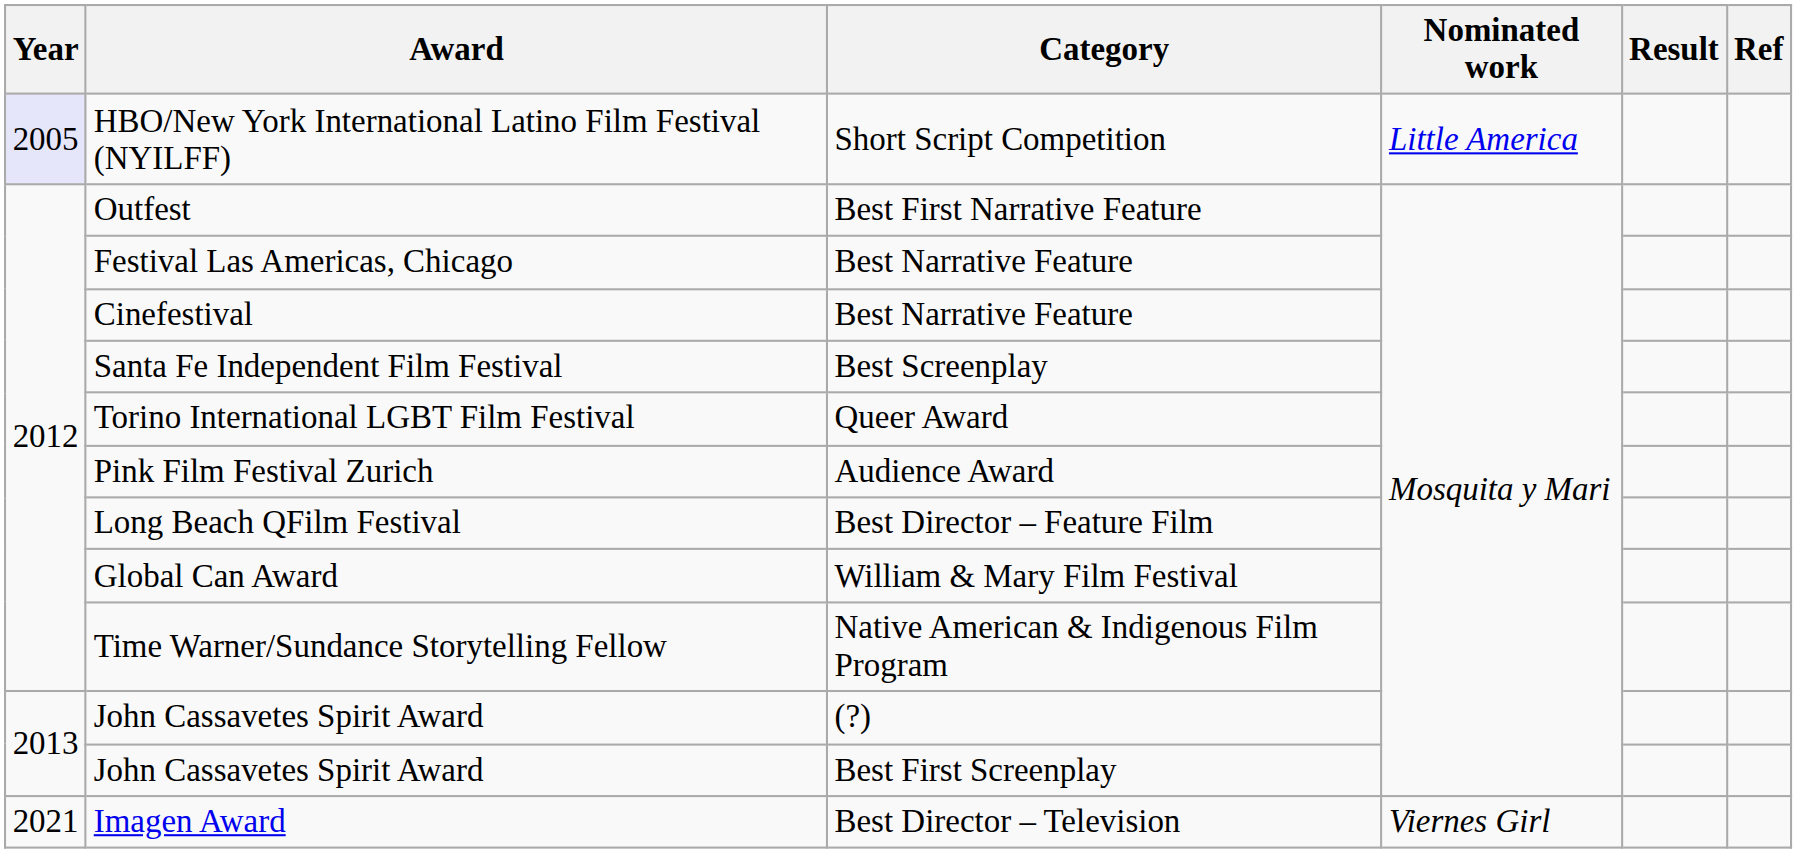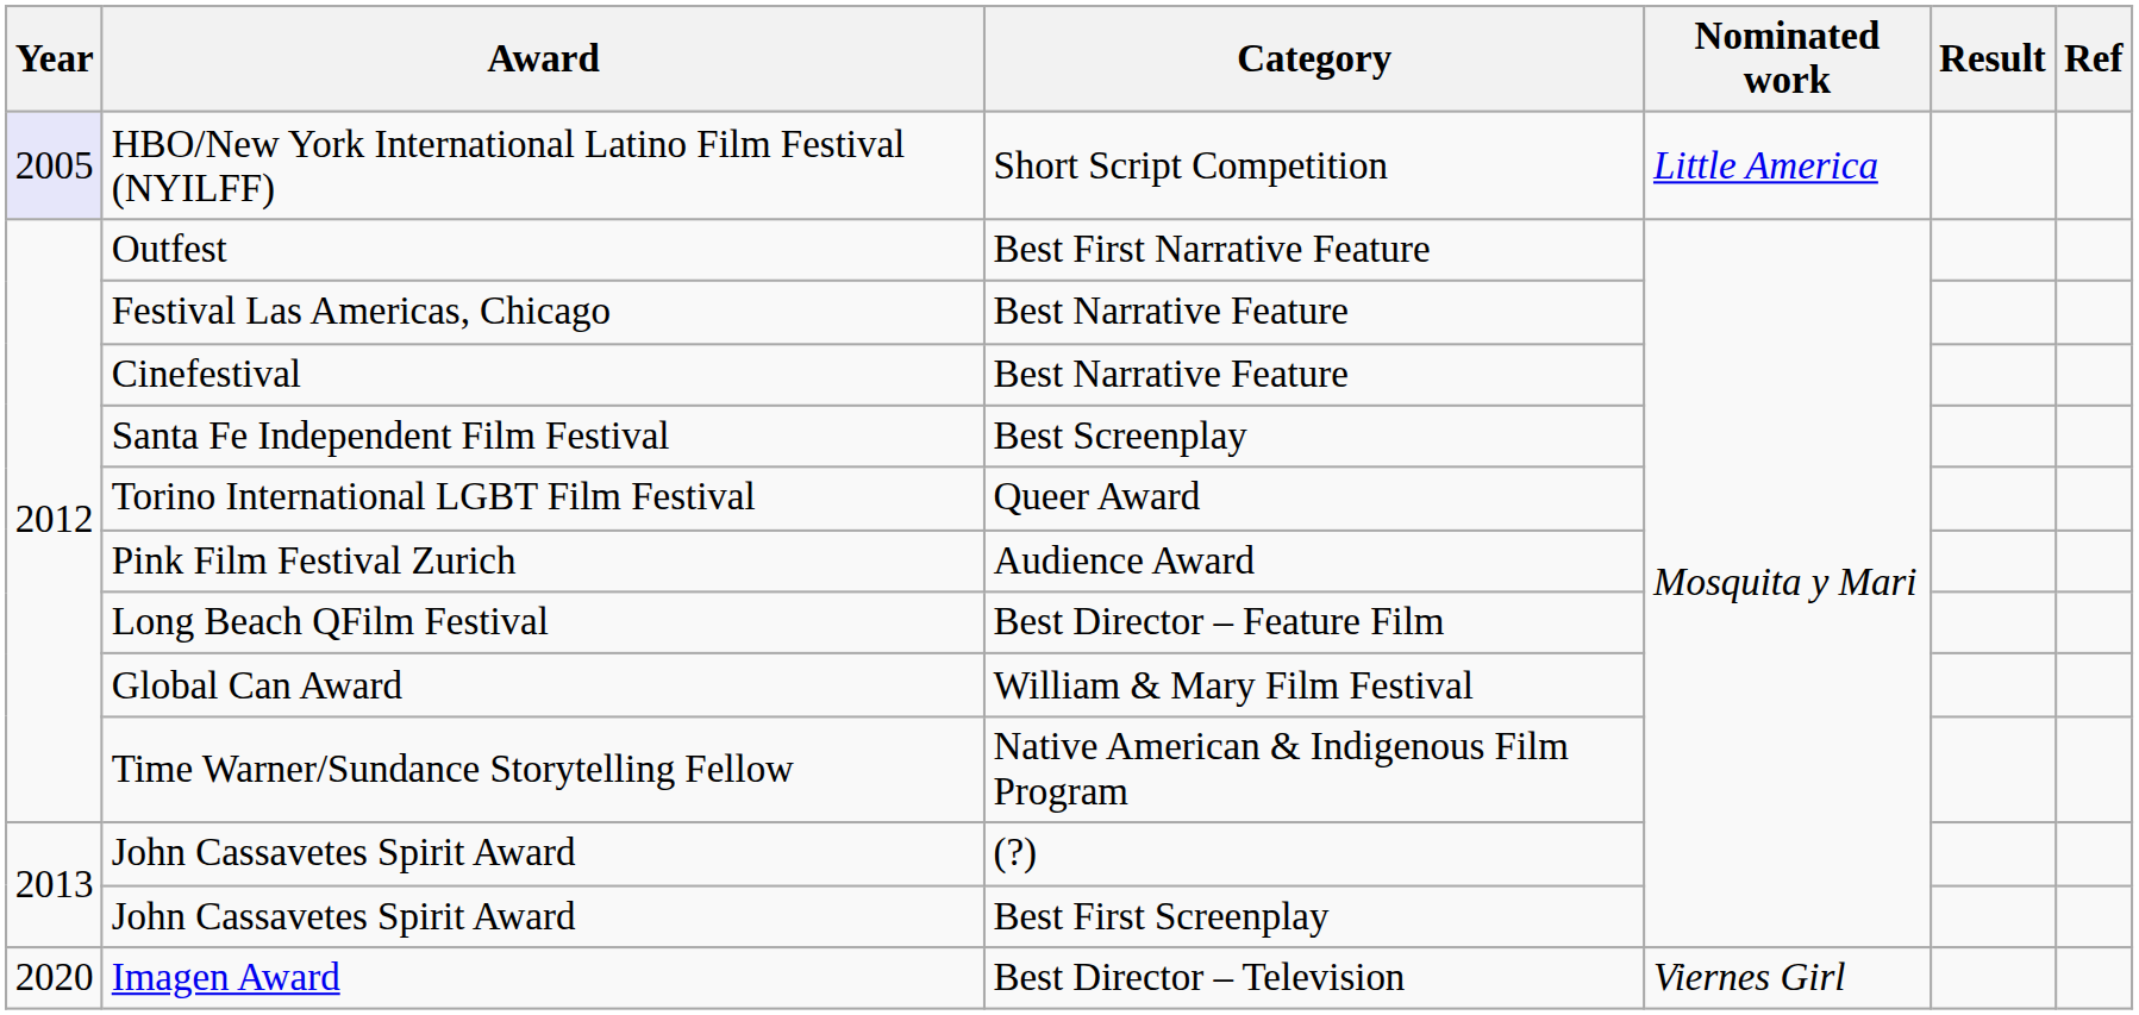Imagen Award | Year: 2021 -> 2020
